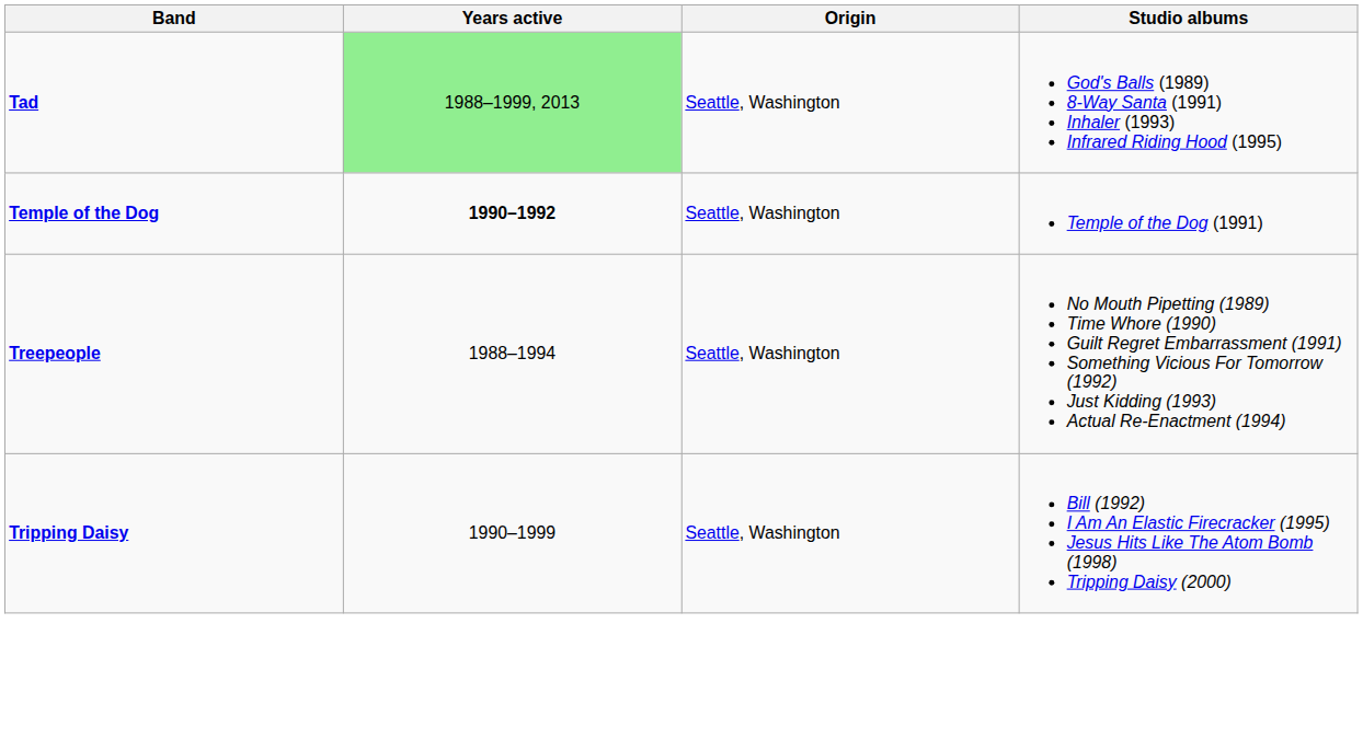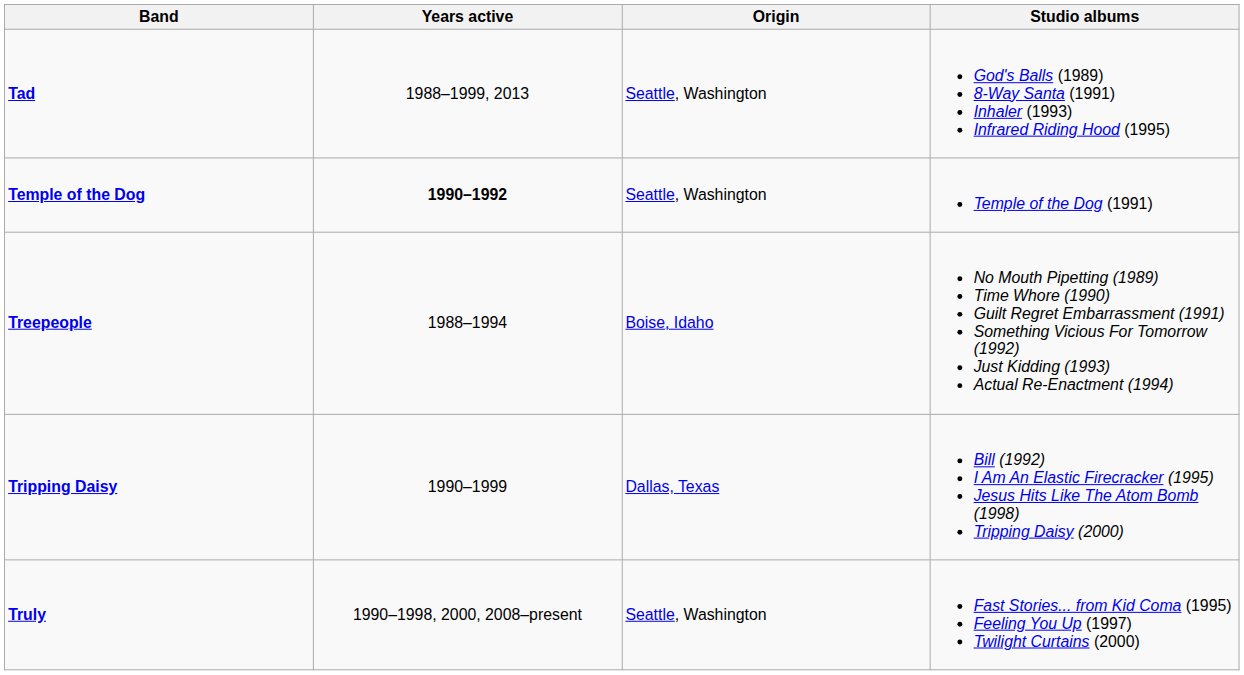Tad | Years active: lightgreen background -> no background
Treepeople | Origin: Seattle, Washington -> Boise, Idaho
Tripping Daisy | Origin: Seattle, Washington -> Dallas, Texas
+ row: Truly | 1990–1998, 2000, 2008–present | Seattle, Washington | Fast Stories... from Kid Coma (1995) Feeling You Up (1997) Twilight Curtains (2000)
